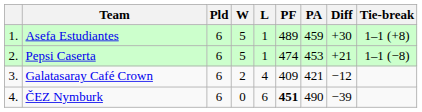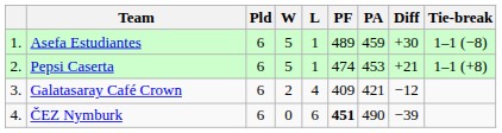Asefa Estudiantes | Tie-break: 1–1 (+8) -> 1–1 (−8)
Pepsi Caserta | Tie-break: 1–1 (−8) -> 1–1 (+8)
